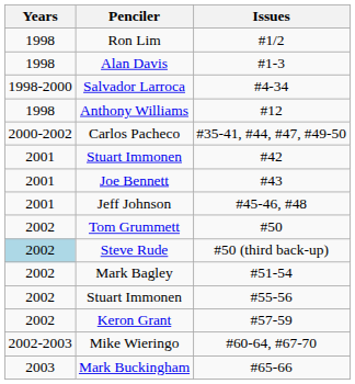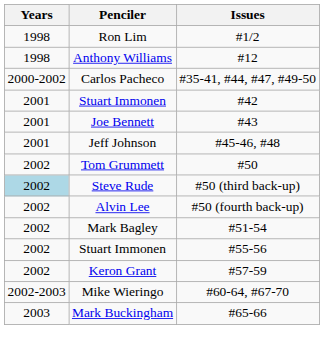- row: 1998 | Alan Davis | #1-3
- row: 1998-2000 | Salvador Larroca | #4-34
+ row: 2002 | Alvin Lee | #50 (fourth back-up)
